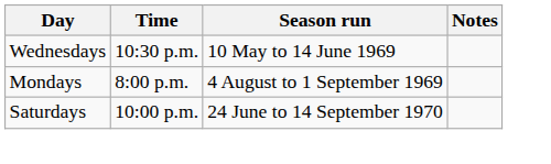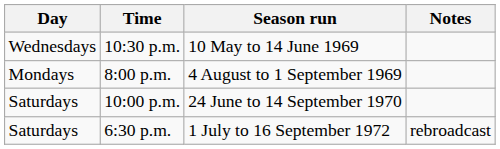+ row: Saturdays | 6:30 p.m. | 1 July to 16 September 1972 | rebroadcast
